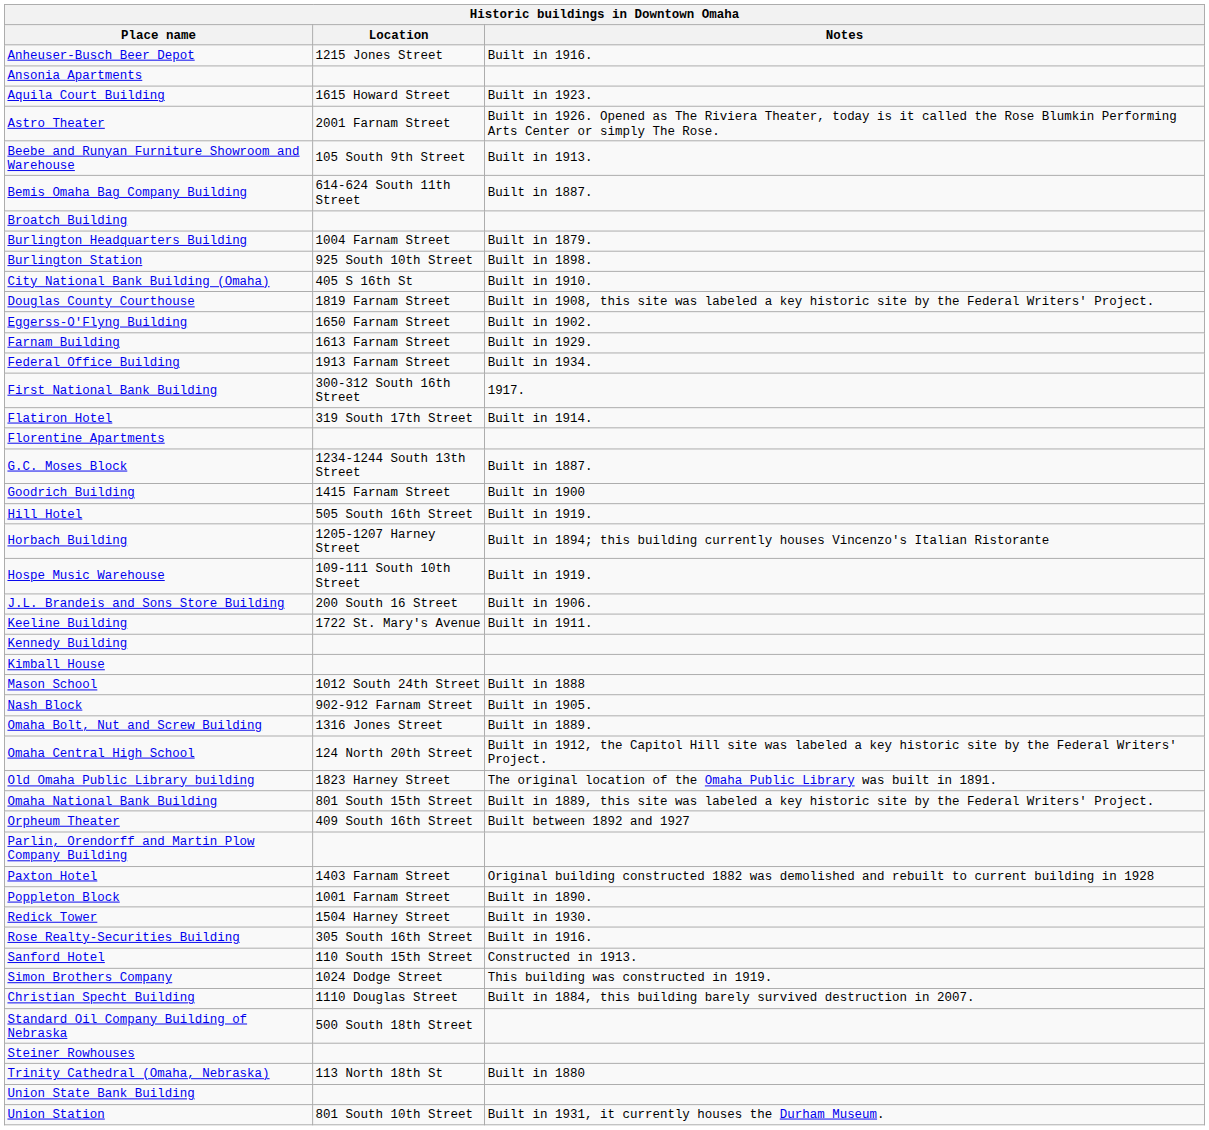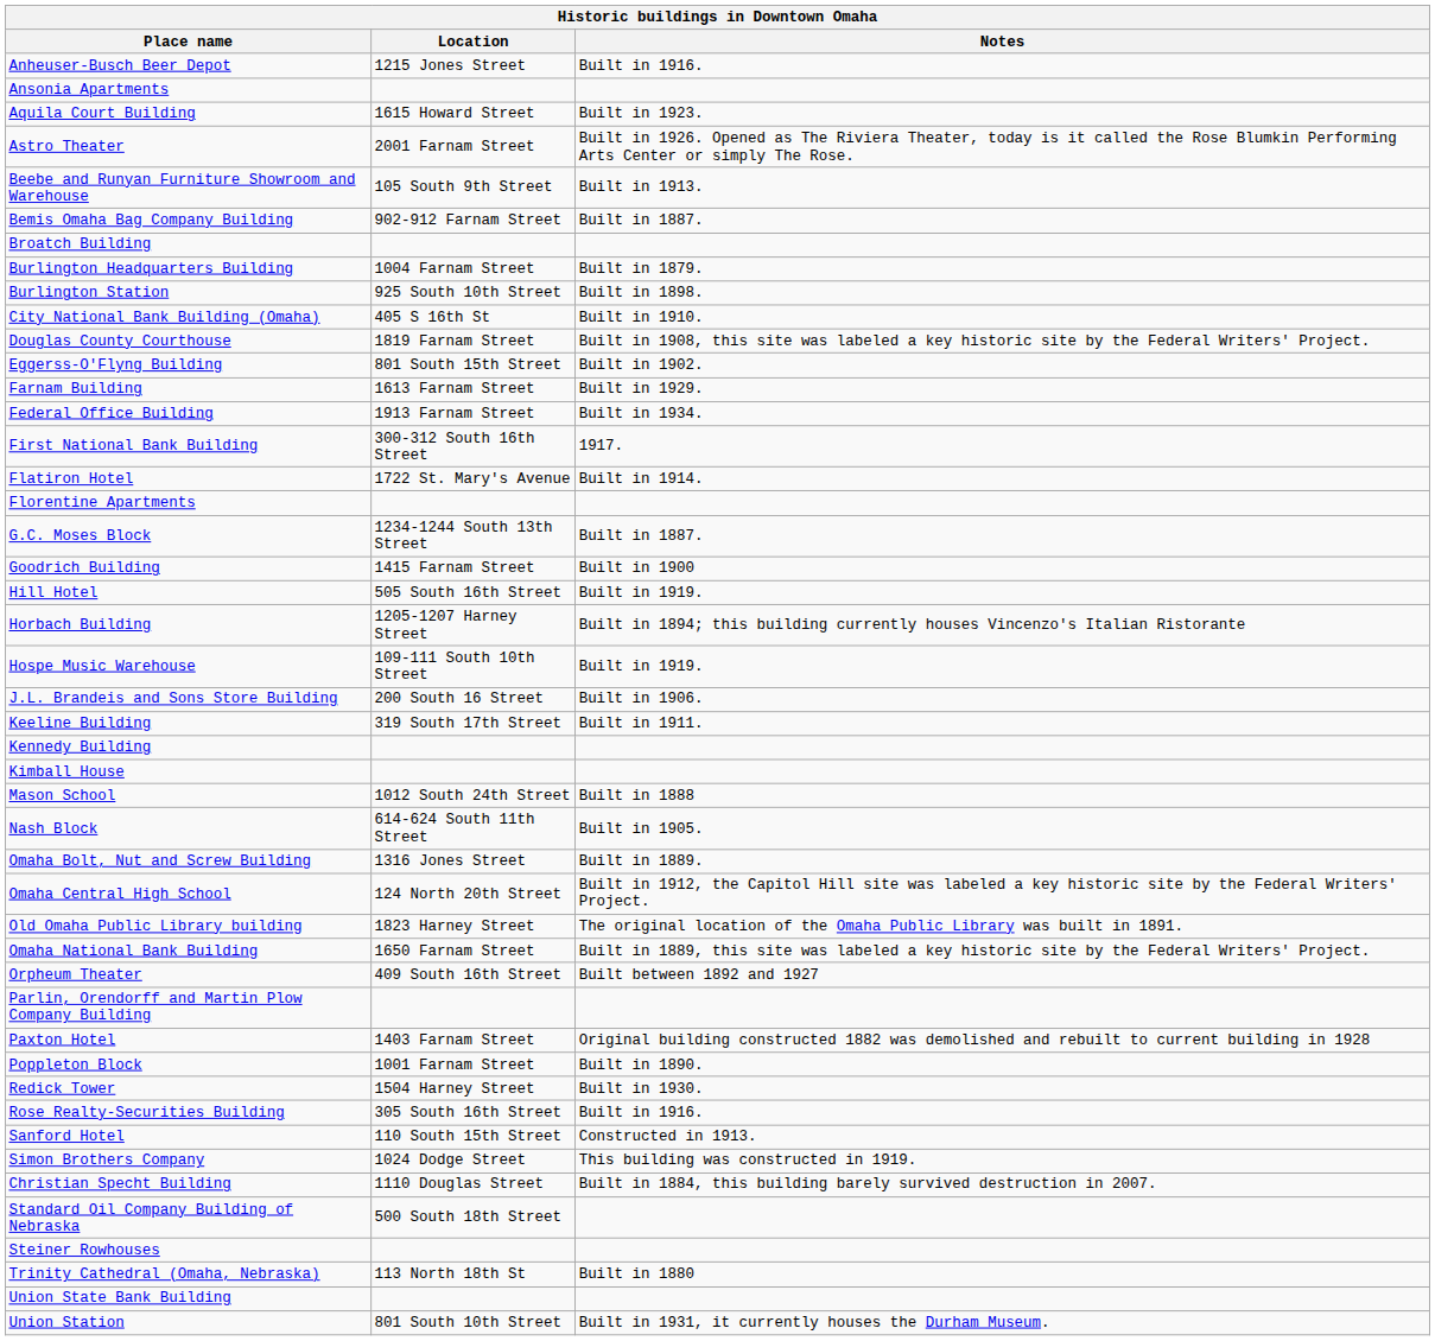Bemis Omaha Bag Company Building | Location: 614-624 South 11th Street -> 902-912 Farnam Street
Eggerss-O'Flyng Building | Location: 1650 Farnam Street -> 801 South 15th Street
Flatiron Hotel | Location: 319 South 17th Street -> 1722 St. Mary's Avenue
Keeline Building | Location: 1722 St. Mary's Avenue -> 319 South 17th Street
Nash Block | Location: 902-912 Farnam Street -> 614-624 South 11th Street
Omaha National Bank Building | Location: 801 South 15th Street -> 1650 Farnam Street
